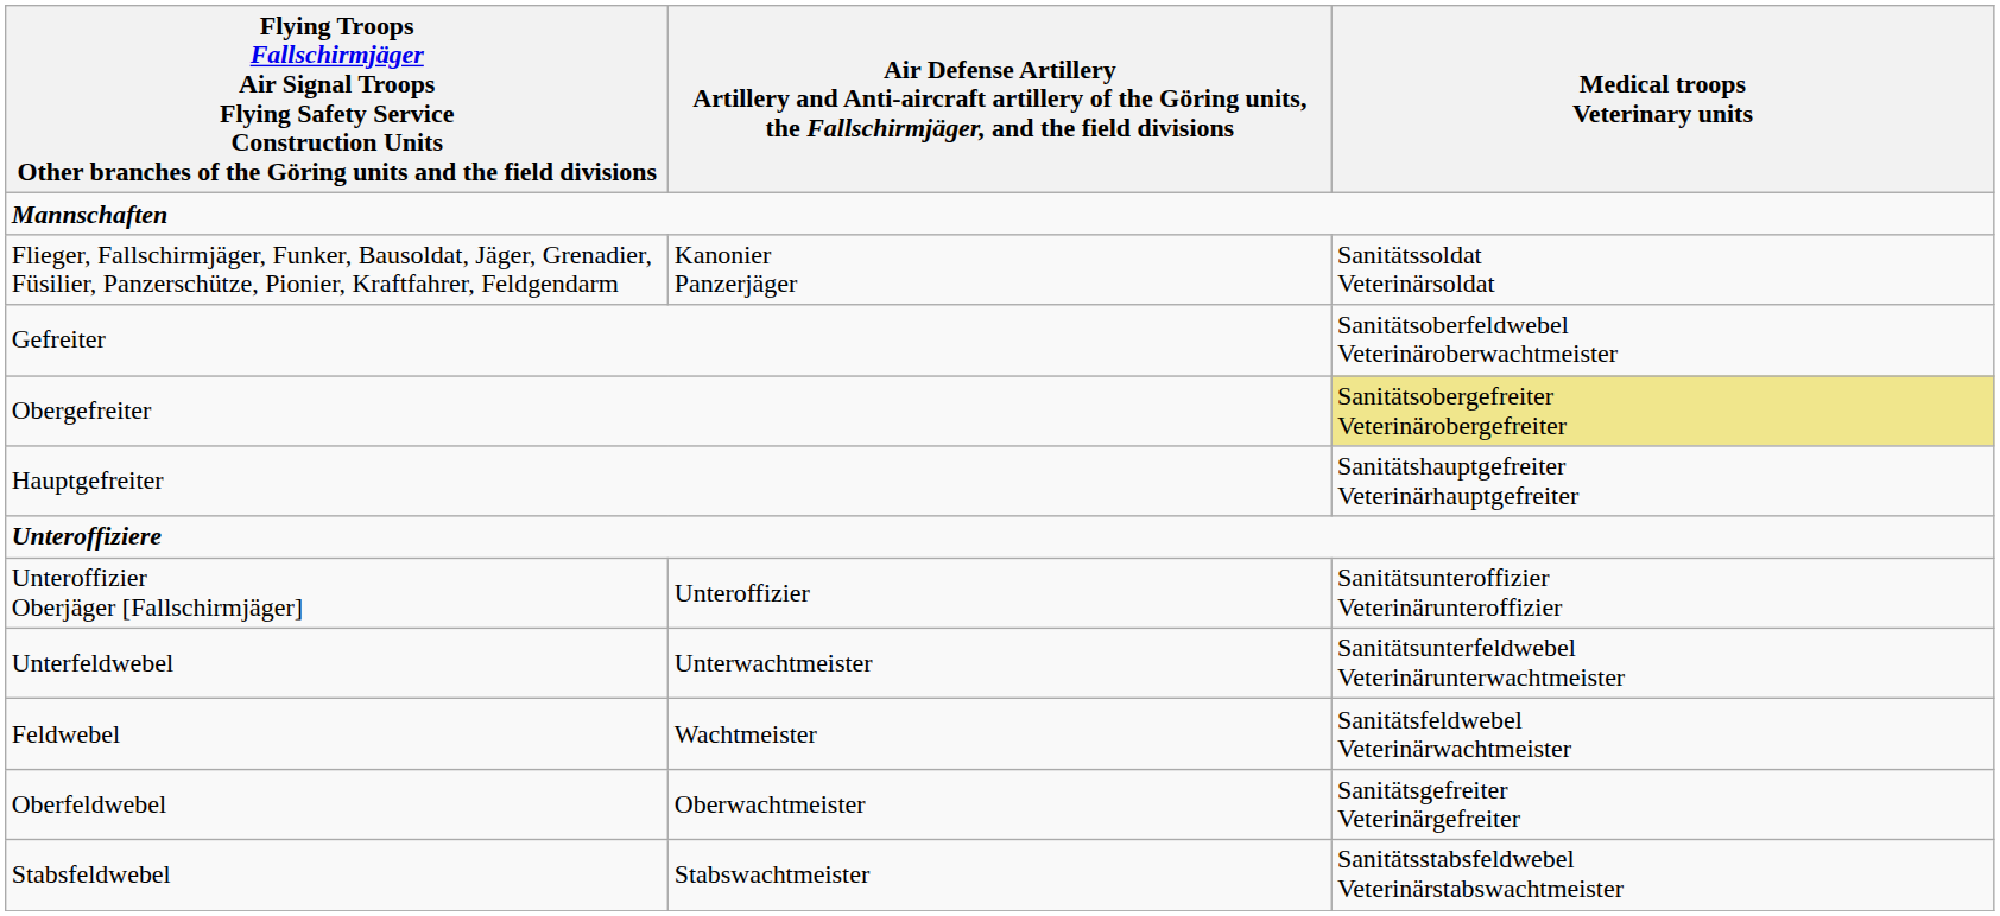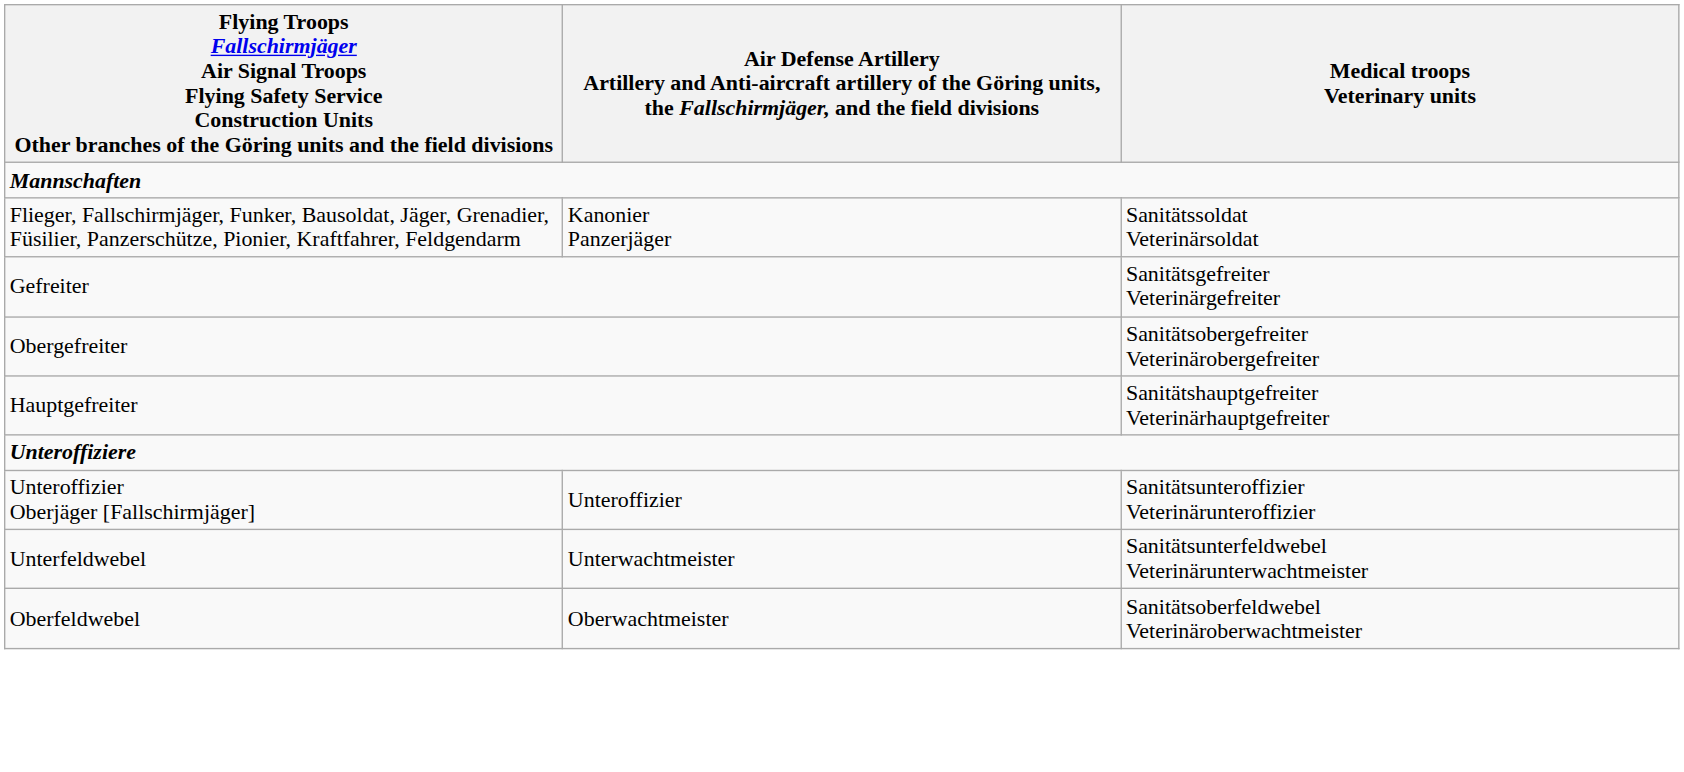Gefreiter | Medical troops Veterinary units: Sanitätsoberfeldwebel Veterinäroberwachtmeister -> Sanitätsgefreiter Veterinärgefreiter
Obergefreiter | Medical troops Veterinary units: khaki background -> no background
- row: Feldwebel | Wachtmeister | Sanitätsfeldwebel Veterinärwachtmeister
Oberfeldwebel | Medical troops Veterinary units: Sanitätsgefreiter Veterinärgefreiter -> Sanitätsoberfeldwebel Veterinäroberwachtmeister
- row: Stabsfeldwebel | Stabswachtmeister | Sanitätsstabsfeldwebel Veterinärstabswachtmeister
